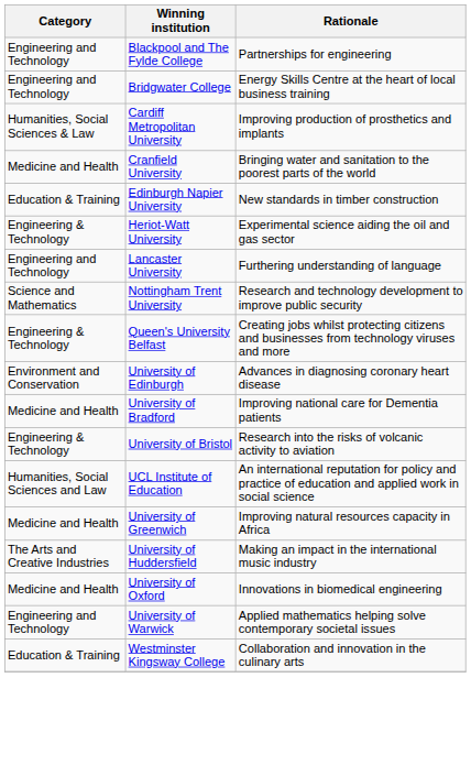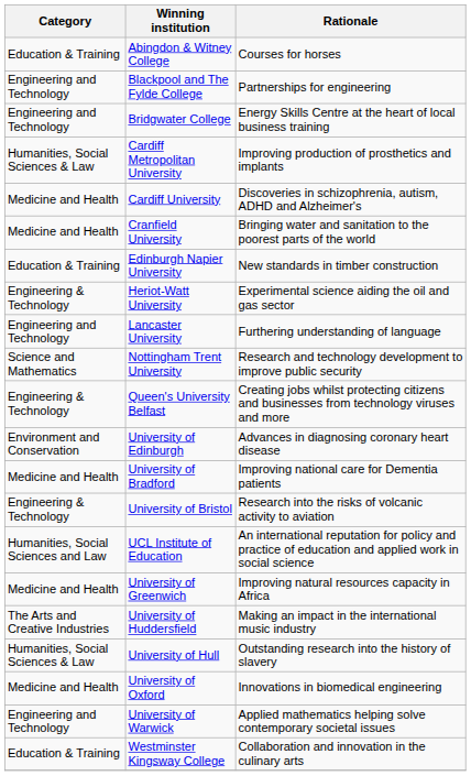+ row: Education & Training | Abingdon & Witney College | Courses for horses
+ row: Medicine and Health | Cardiff University | Discoveries in schizophrenia, autism, ADHD and Alzheimer's
+ row: Humanities, Social Sciences & Law | University of Hull | Outstanding research into the history of slavery
